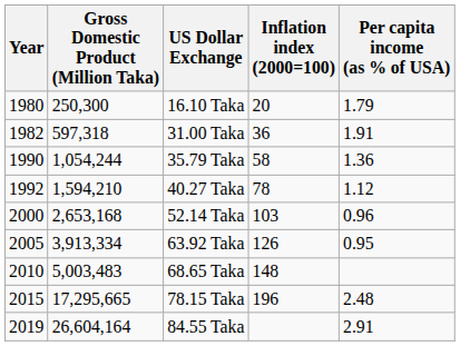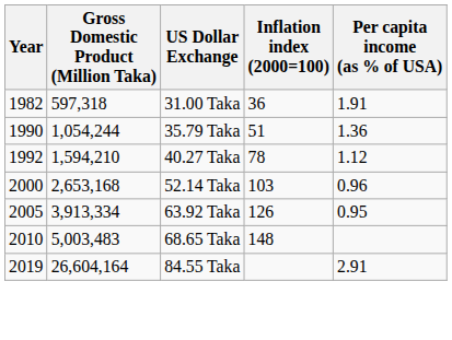- row: 1980 | 250,300 | 16.10 Taka | 20 | 1.79
35.79 Taka | Inflation index (2000=100): 58 -> 51
- row: 2015 | 17,295,665 | 78.15 Taka | 196 | 2.48
